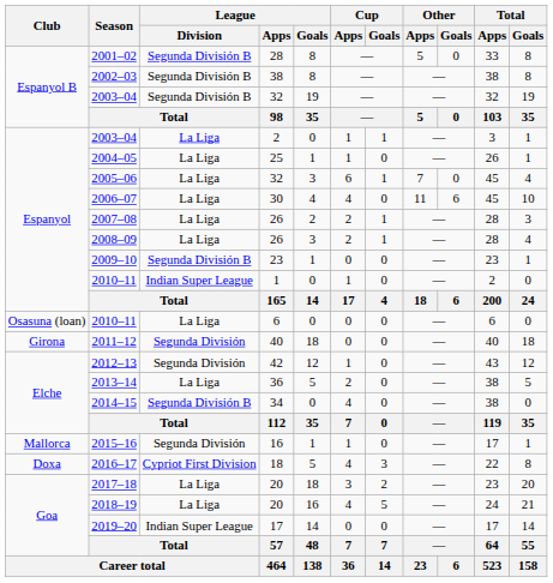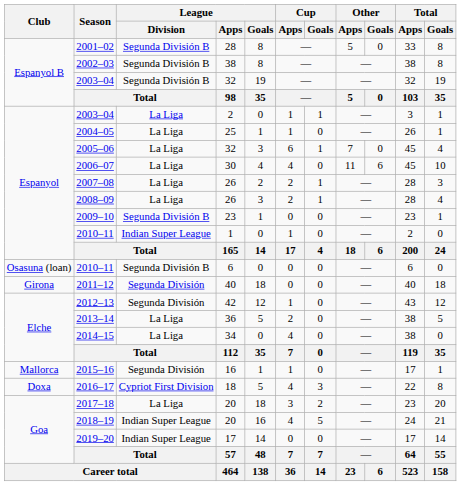2010–11 / 6 | League / Division: La Liga -> Segunda División B
2014–15 | League / Division: Segunda División B -> La Liga
2018–19 | League / Division: La Liga -> Indian Super League
